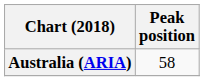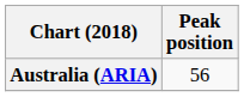Australia (ARIA) | Peak position: 58 -> 56
